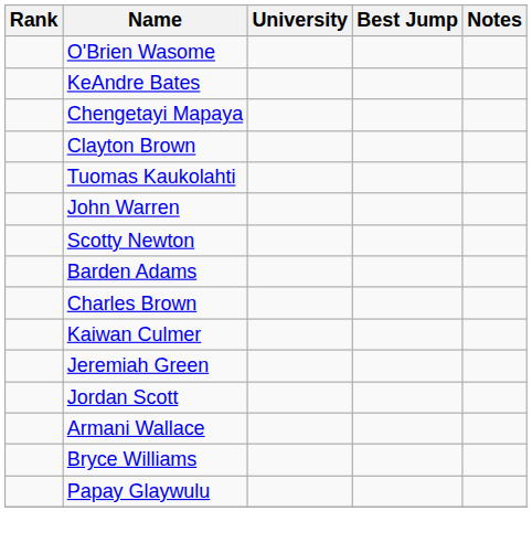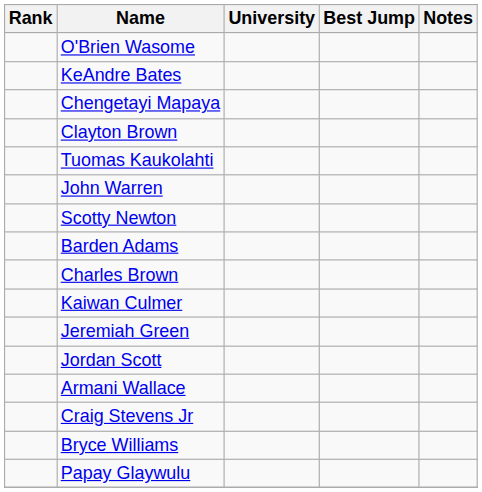+ row: Craig Stevens Jr
